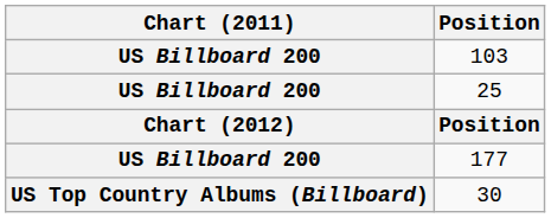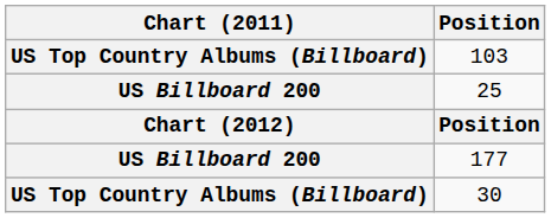103 | Chart (2011): US Billboard 200 -> US Top Country Albums (Billboard)
